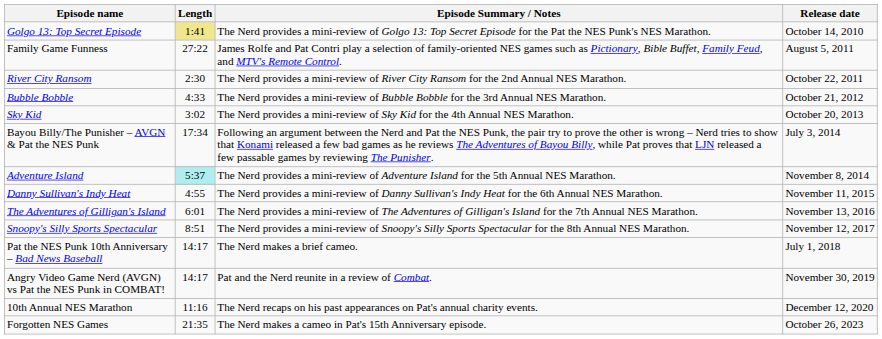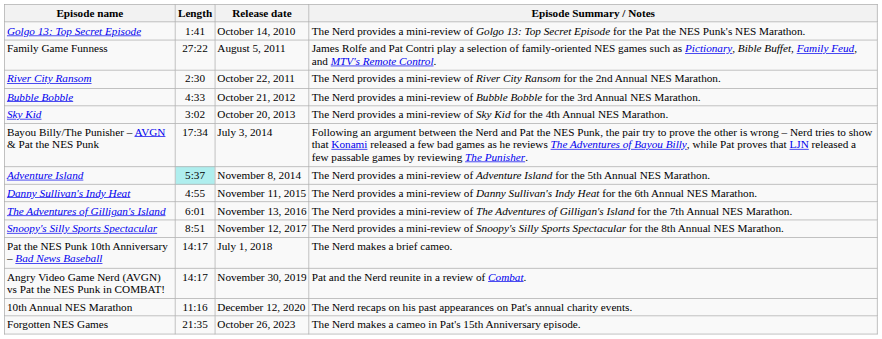columns swapped: Release date <-> Episode Summary / Notes
Golgo 13: Top Secret Episode | Length: khaki background -> no background
